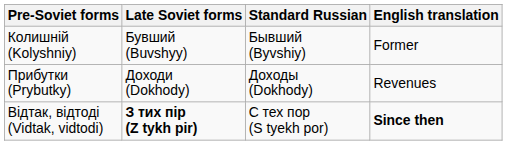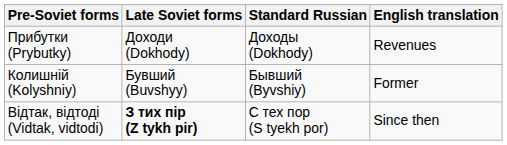rows swapped: Колишній (Kolyshniy) <-> Прибутки (Prybutky)
Відтак, відтоді (Vidtak, vidtodi) | English translation: bold -> normal
